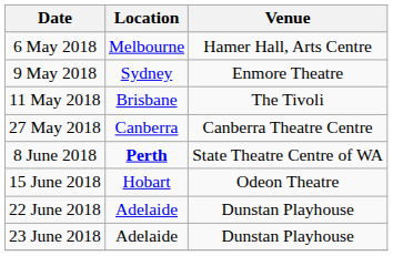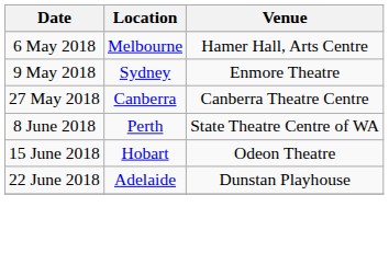- row: 11 May 2018 | Brisbane | The Tivoli
8 June 2018 | Location: bold -> normal
- row: 23 June 2018 | Adelaide | Dunstan Playhouse
